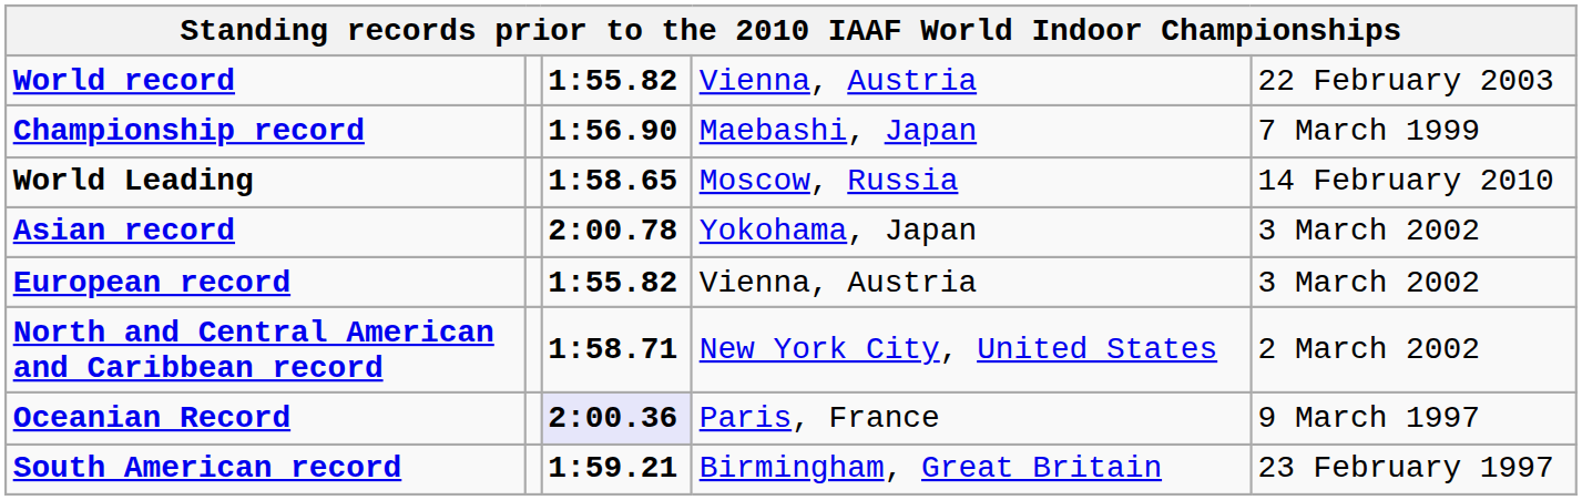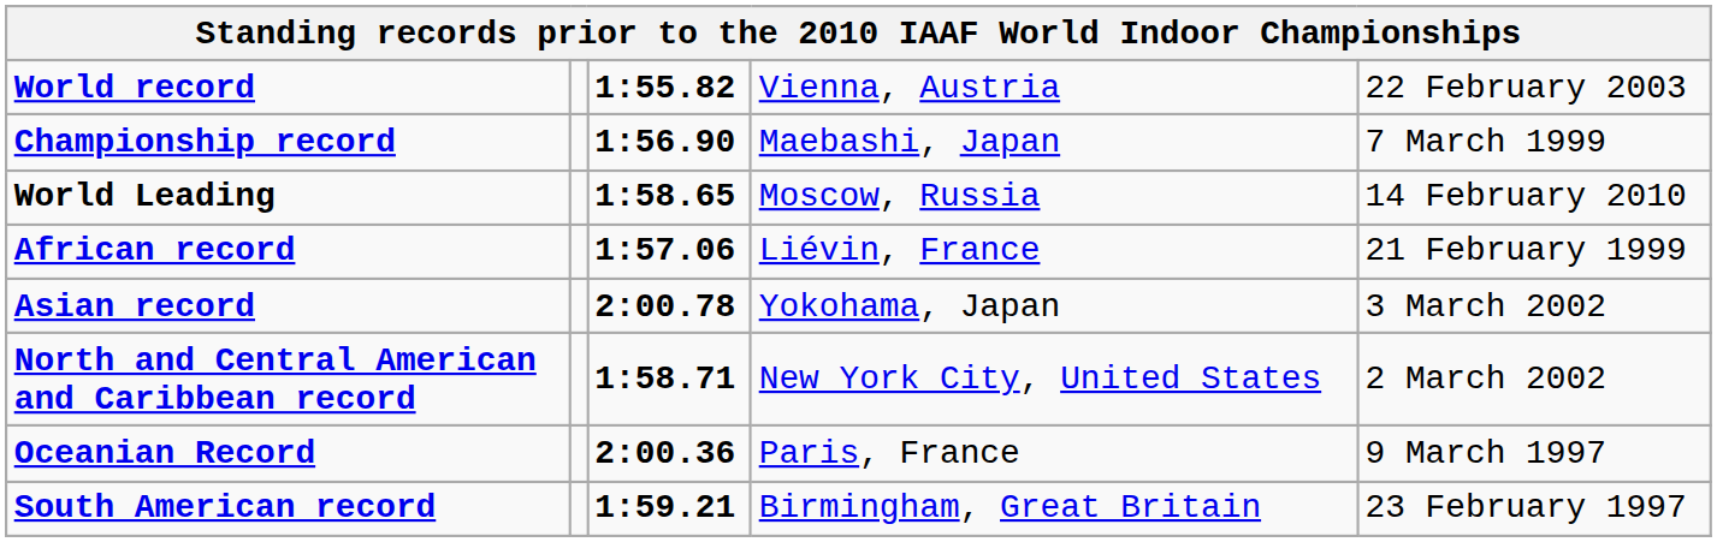+ row: African record | 1:57.06 | Liévin, France | 21 February 1999
- row: European record | 1:55.82 | Vienna, Austria | 3 March 2002
Oceanian Record | column 3: lavender background -> no background
